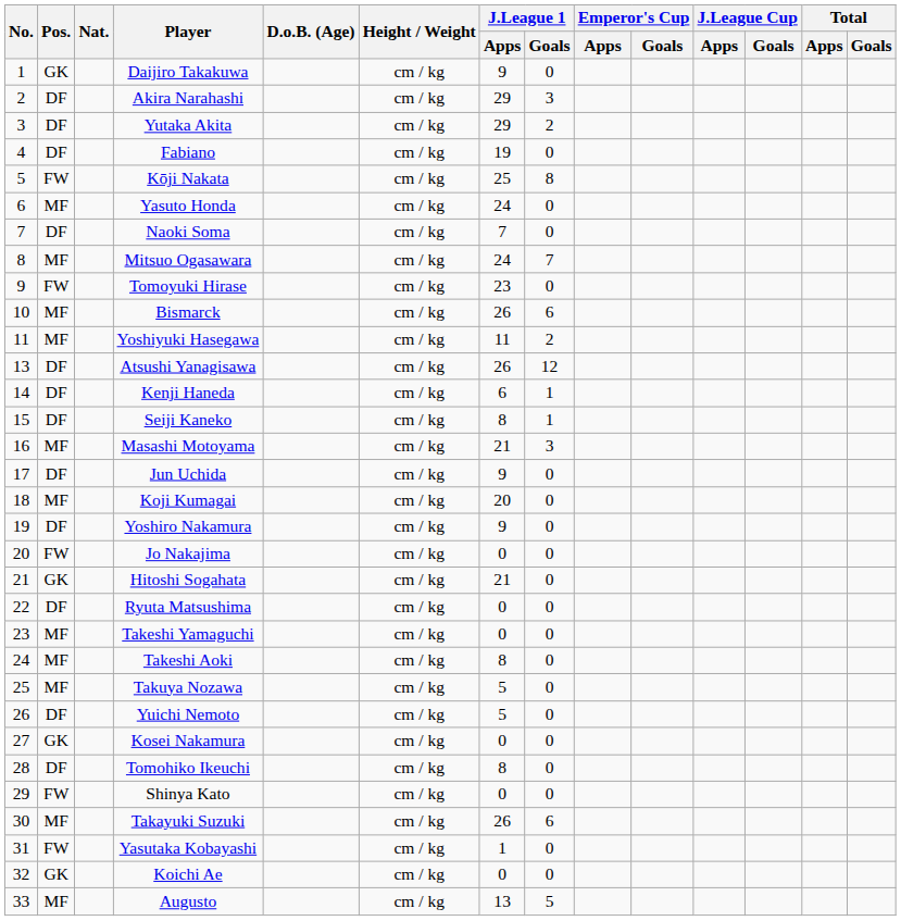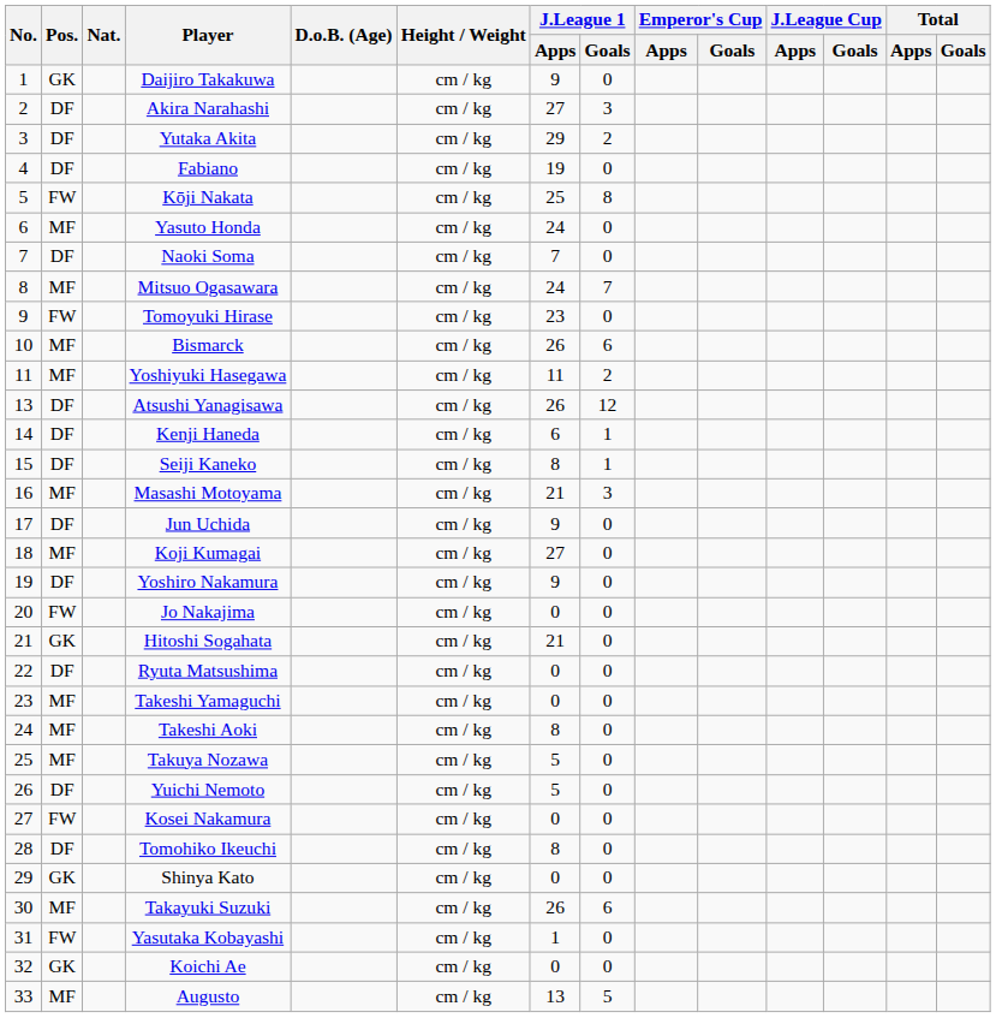Akira Narahashi | J.League 1 / Apps: 29 -> 27
Koji Kumagai | J.League 1 / Apps: 20 -> 27
Kosei Nakamura | Pos.: GK -> FW
Shinya Kato | Pos.: FW -> GK
